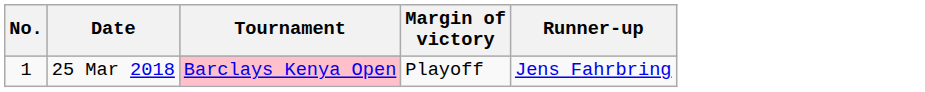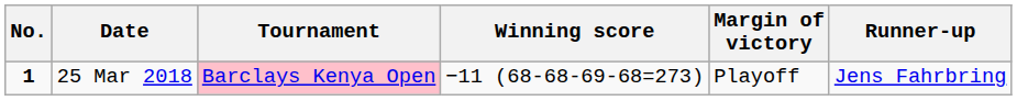+ column: Winning score | −11 (68-68-69-68=273)
25 Mar 2018 | No.: normal -> bold
